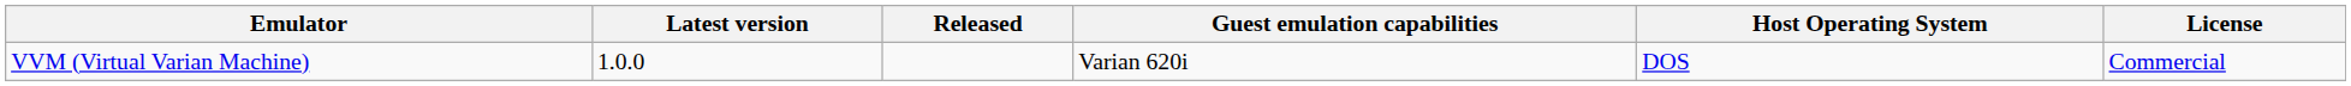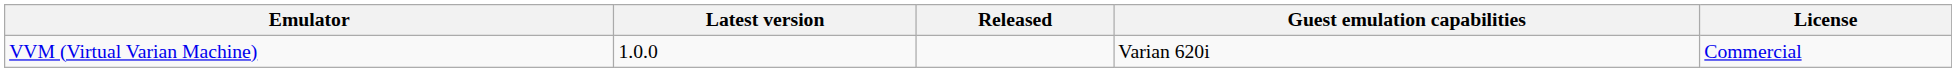- column: Host Operating System | DOS
